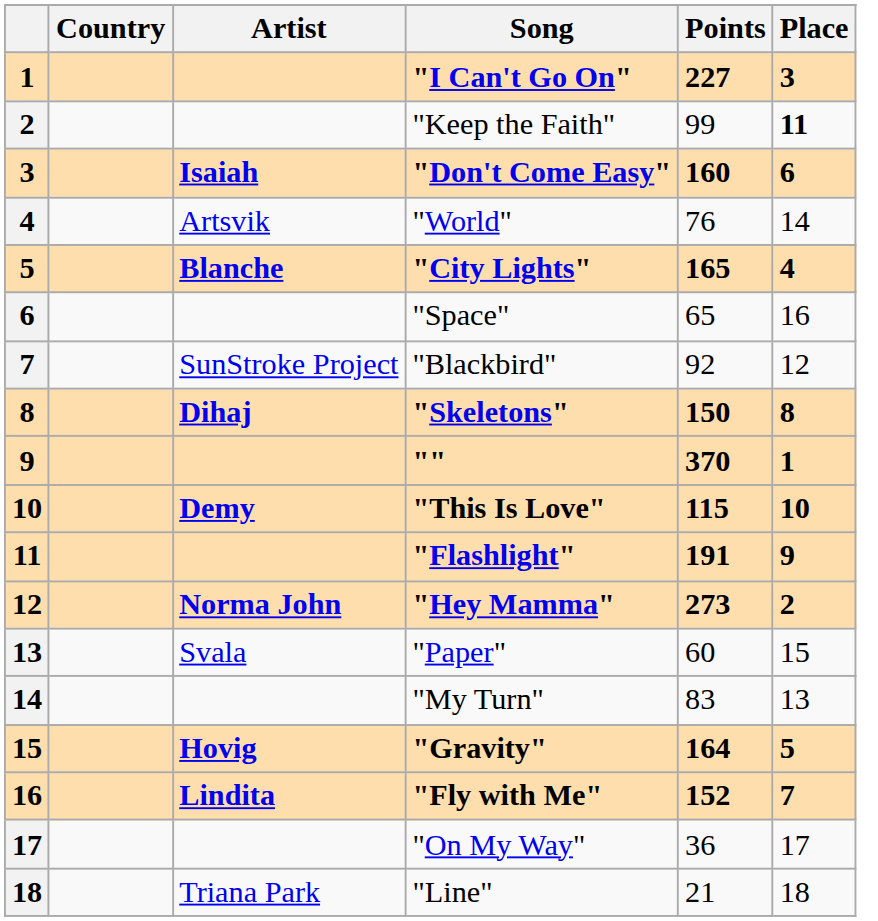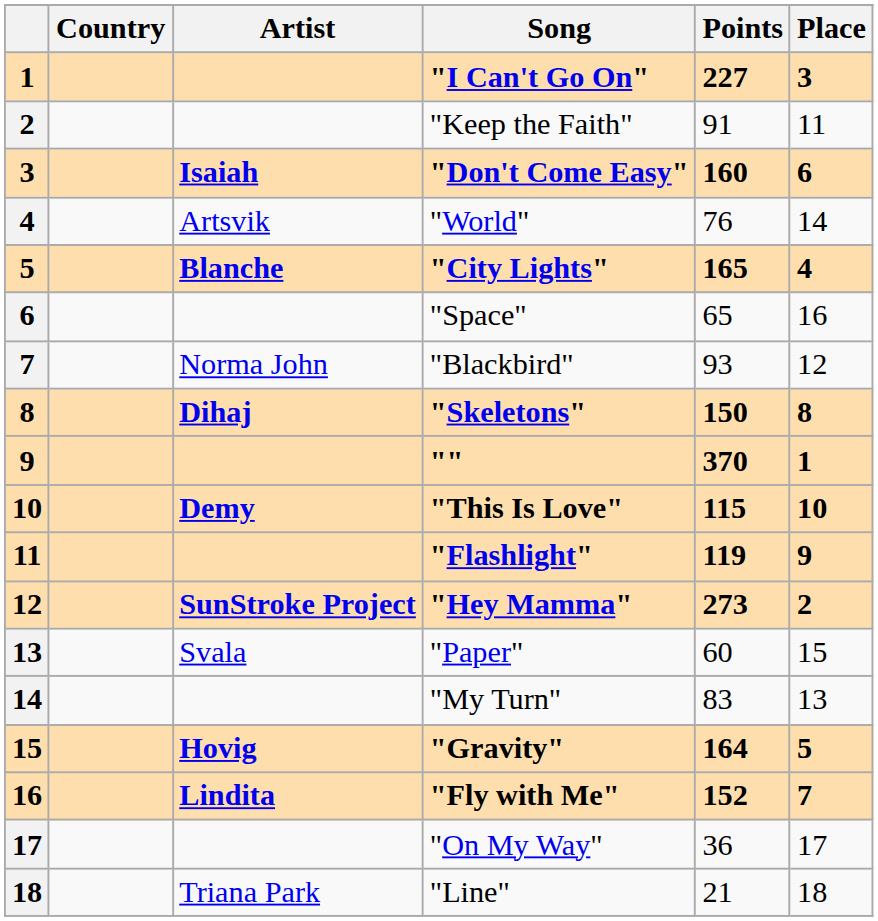"Keep the Faith" | Points: 99 -> 91
"Keep the Faith" | Place: bold -> normal
"Blackbird" | Artist: SunStroke Project -> Norma John
"Blackbird" | Points: 92 -> 93
"Flashlight" | Points: 191 -> 119
"Hey Mamma" | Artist: Norma John -> SunStroke Project
